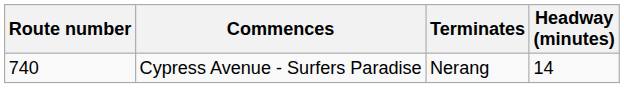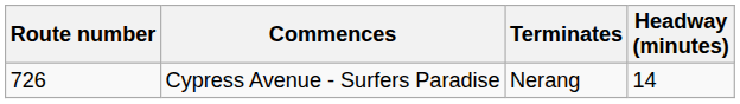Cypress Avenue - Surfers Paradise | Route number: 740 -> 726
